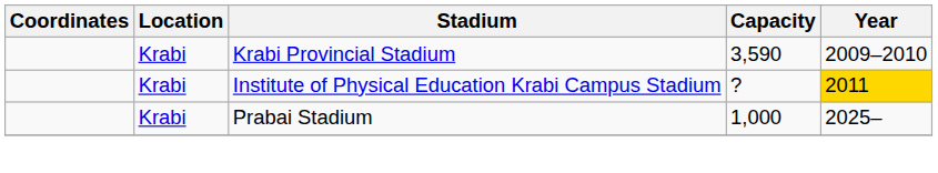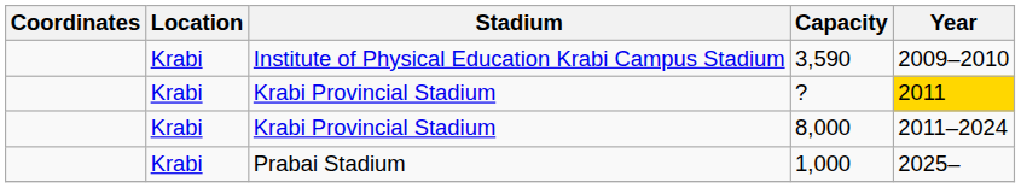3,590 | Stadium: Krabi Provincial Stadium -> Institute of Physical Education Krabi Campus Stadium
? | Stadium: Institute of Physical Education Krabi Campus Stadium -> Krabi Provincial Stadium
+ row: Krabi | Krabi Provincial Stadium | 8,000 | 2011–2024
